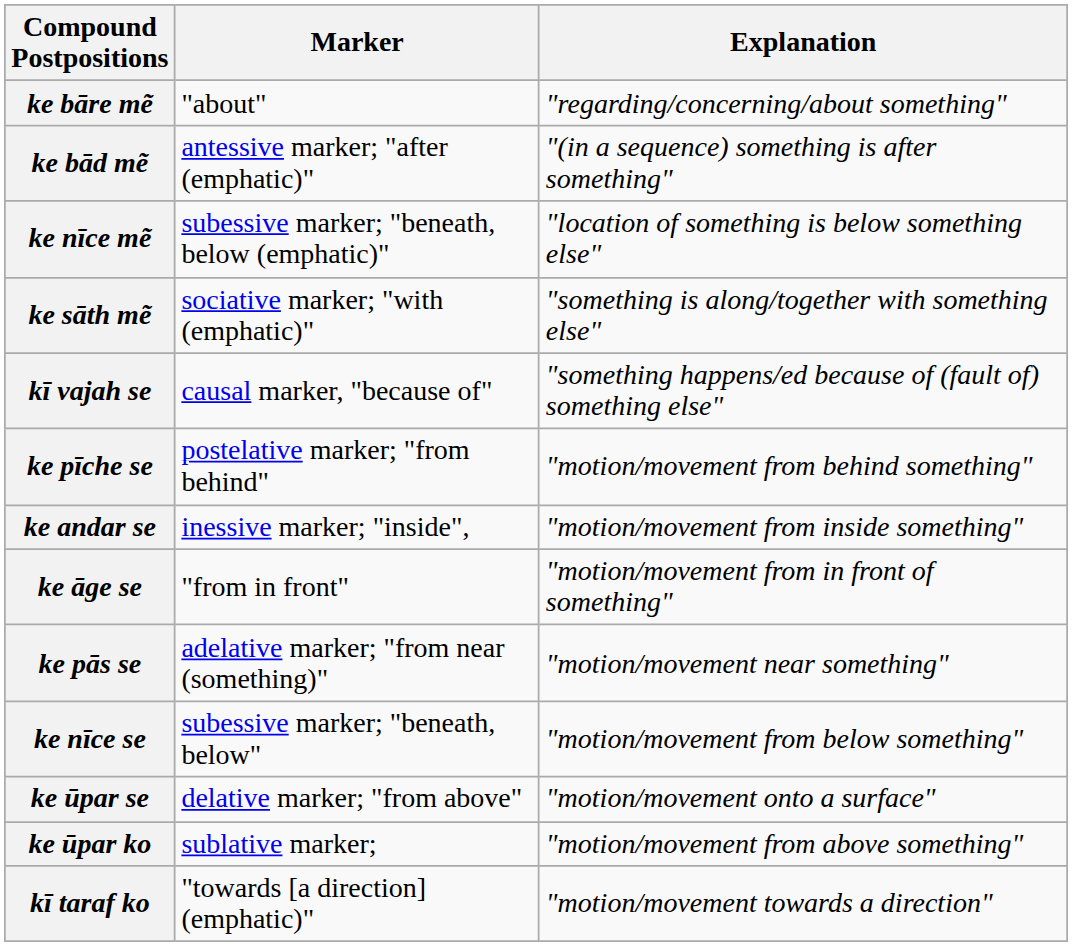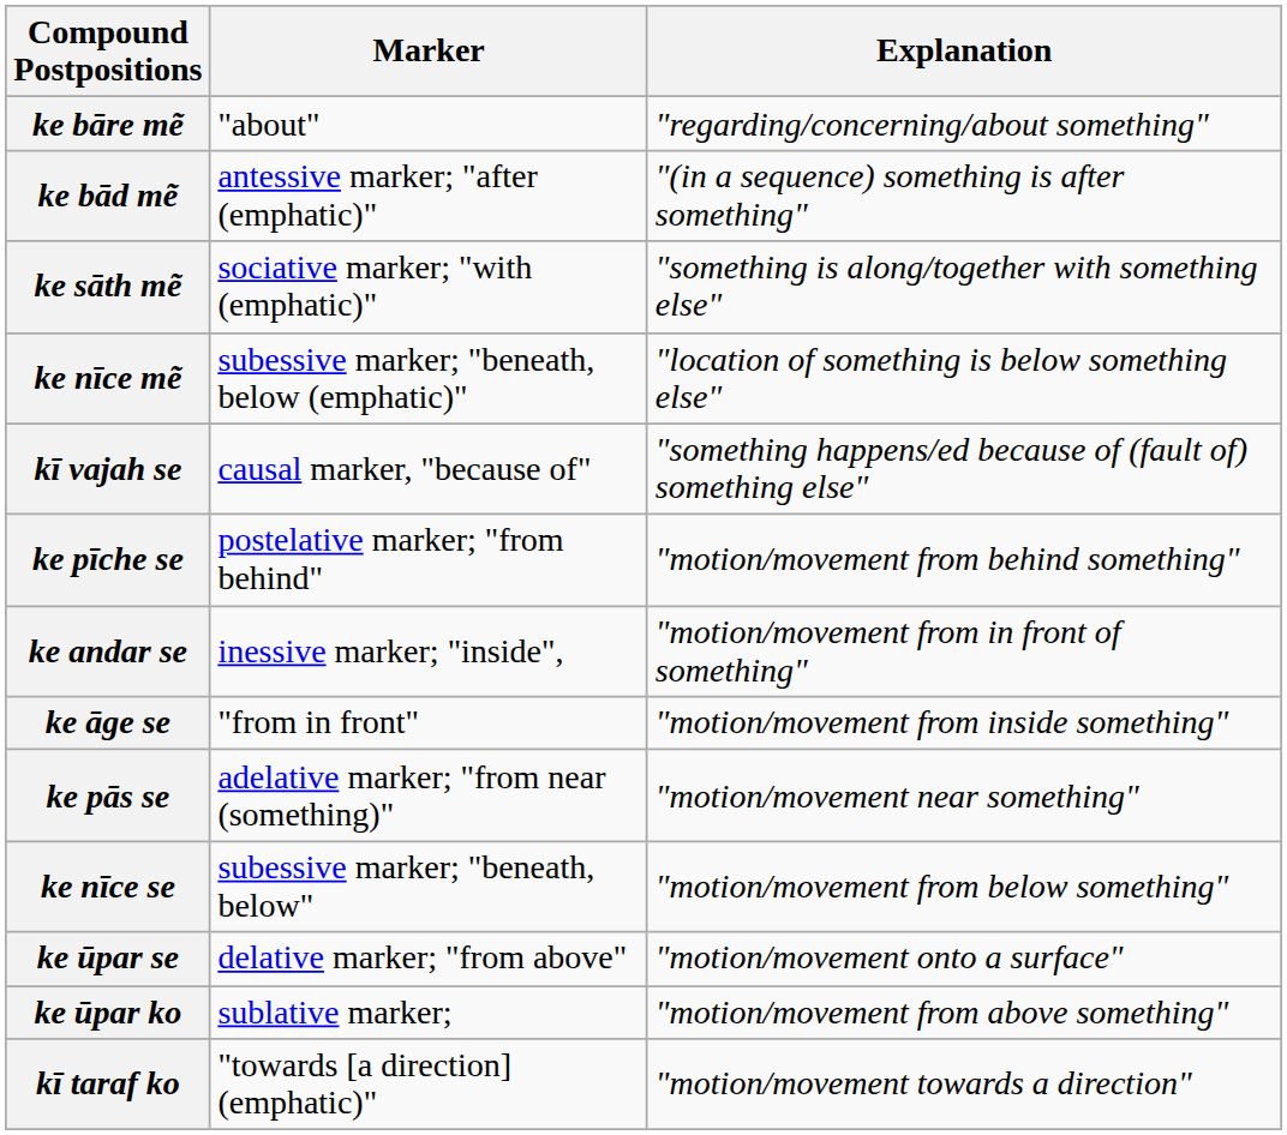rows swapped: ke sāth mẽ <-> ke nīce mẽ
ke andar se | Explanation: "motion/movement from inside something" -> "motion/movement from in front of something"
ke āge se | Explanation: "motion/movement from in front of something" -> "motion/movement from inside something"
